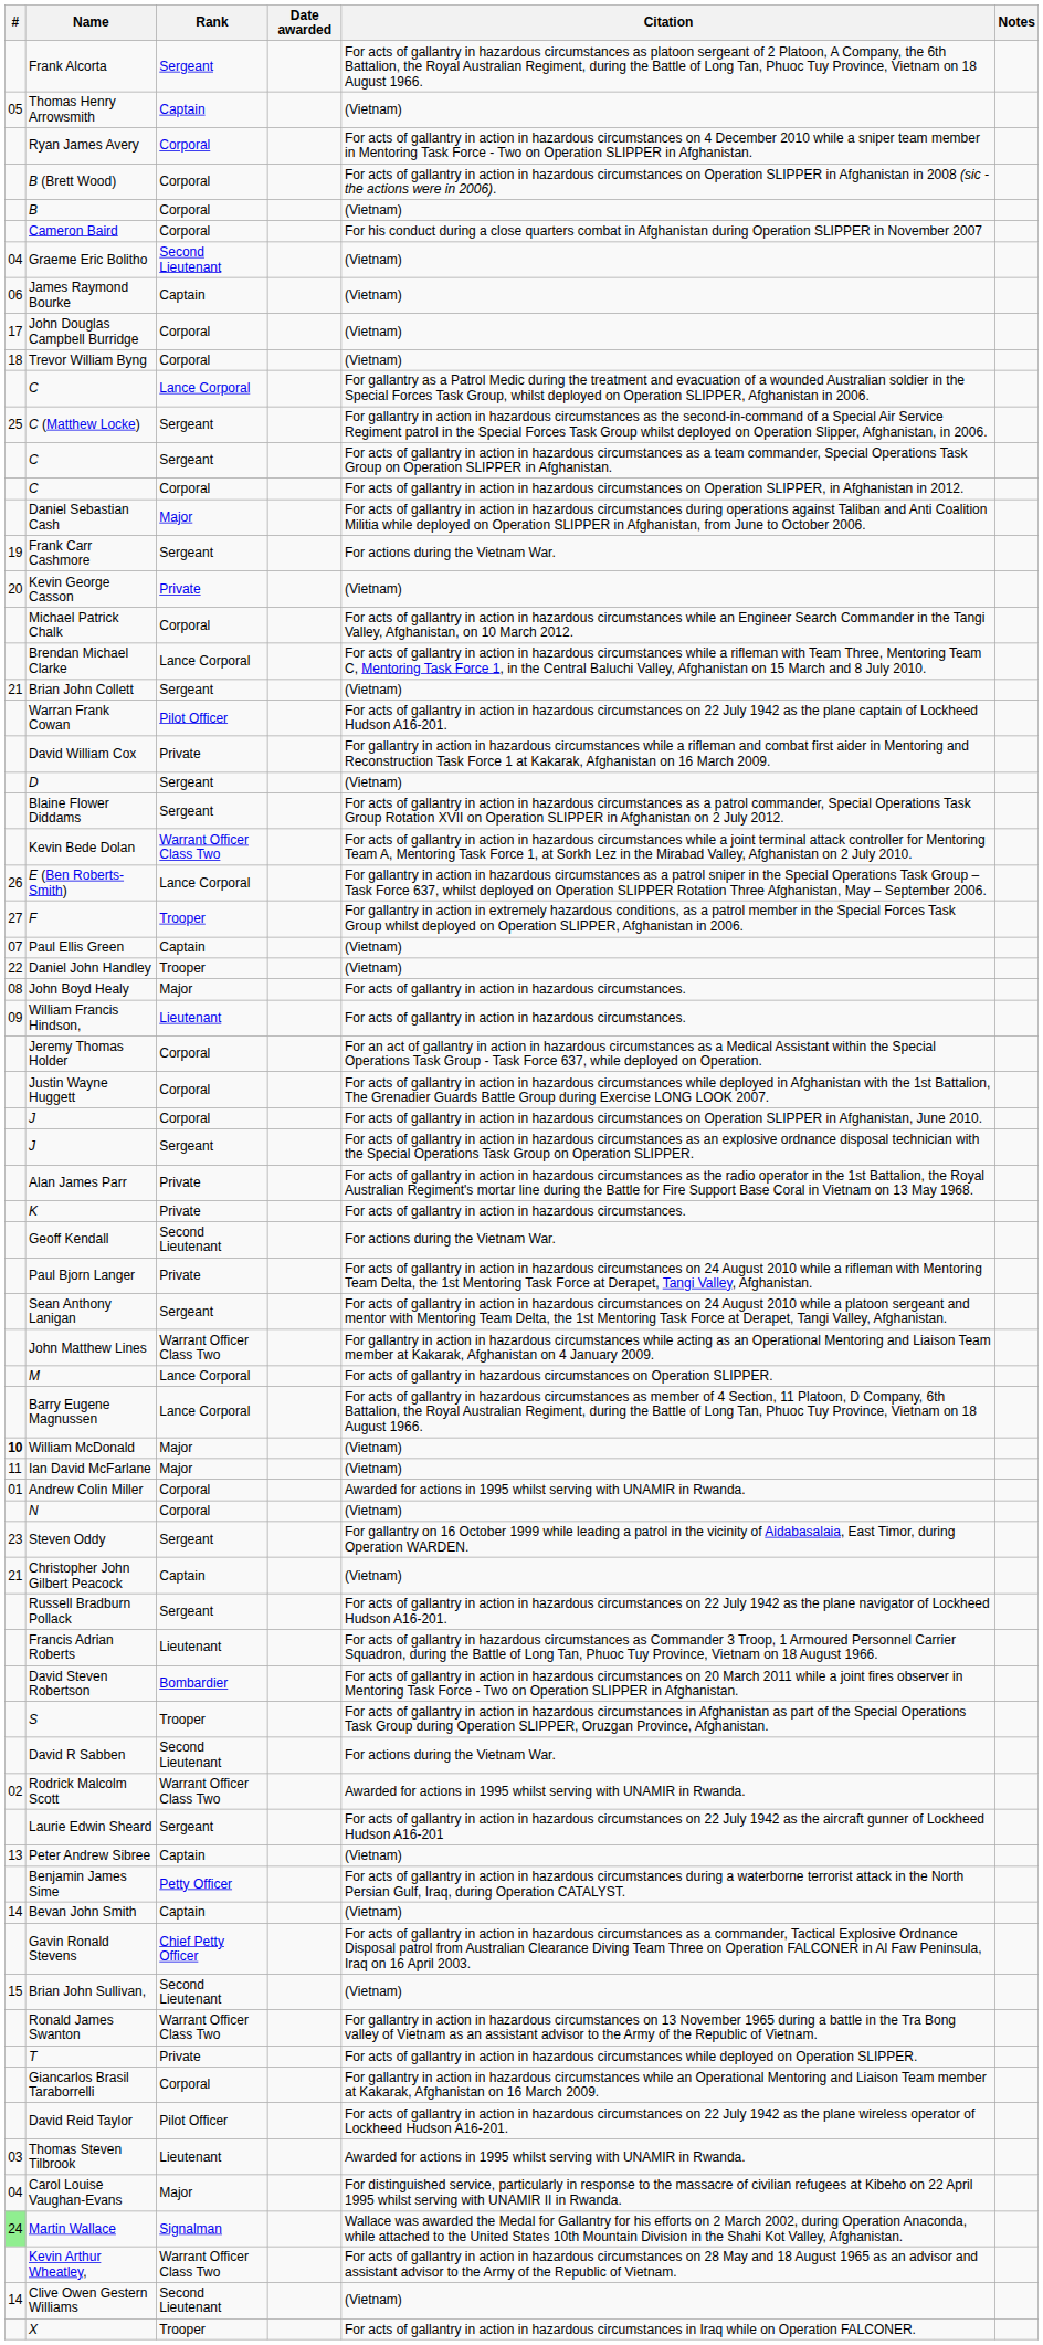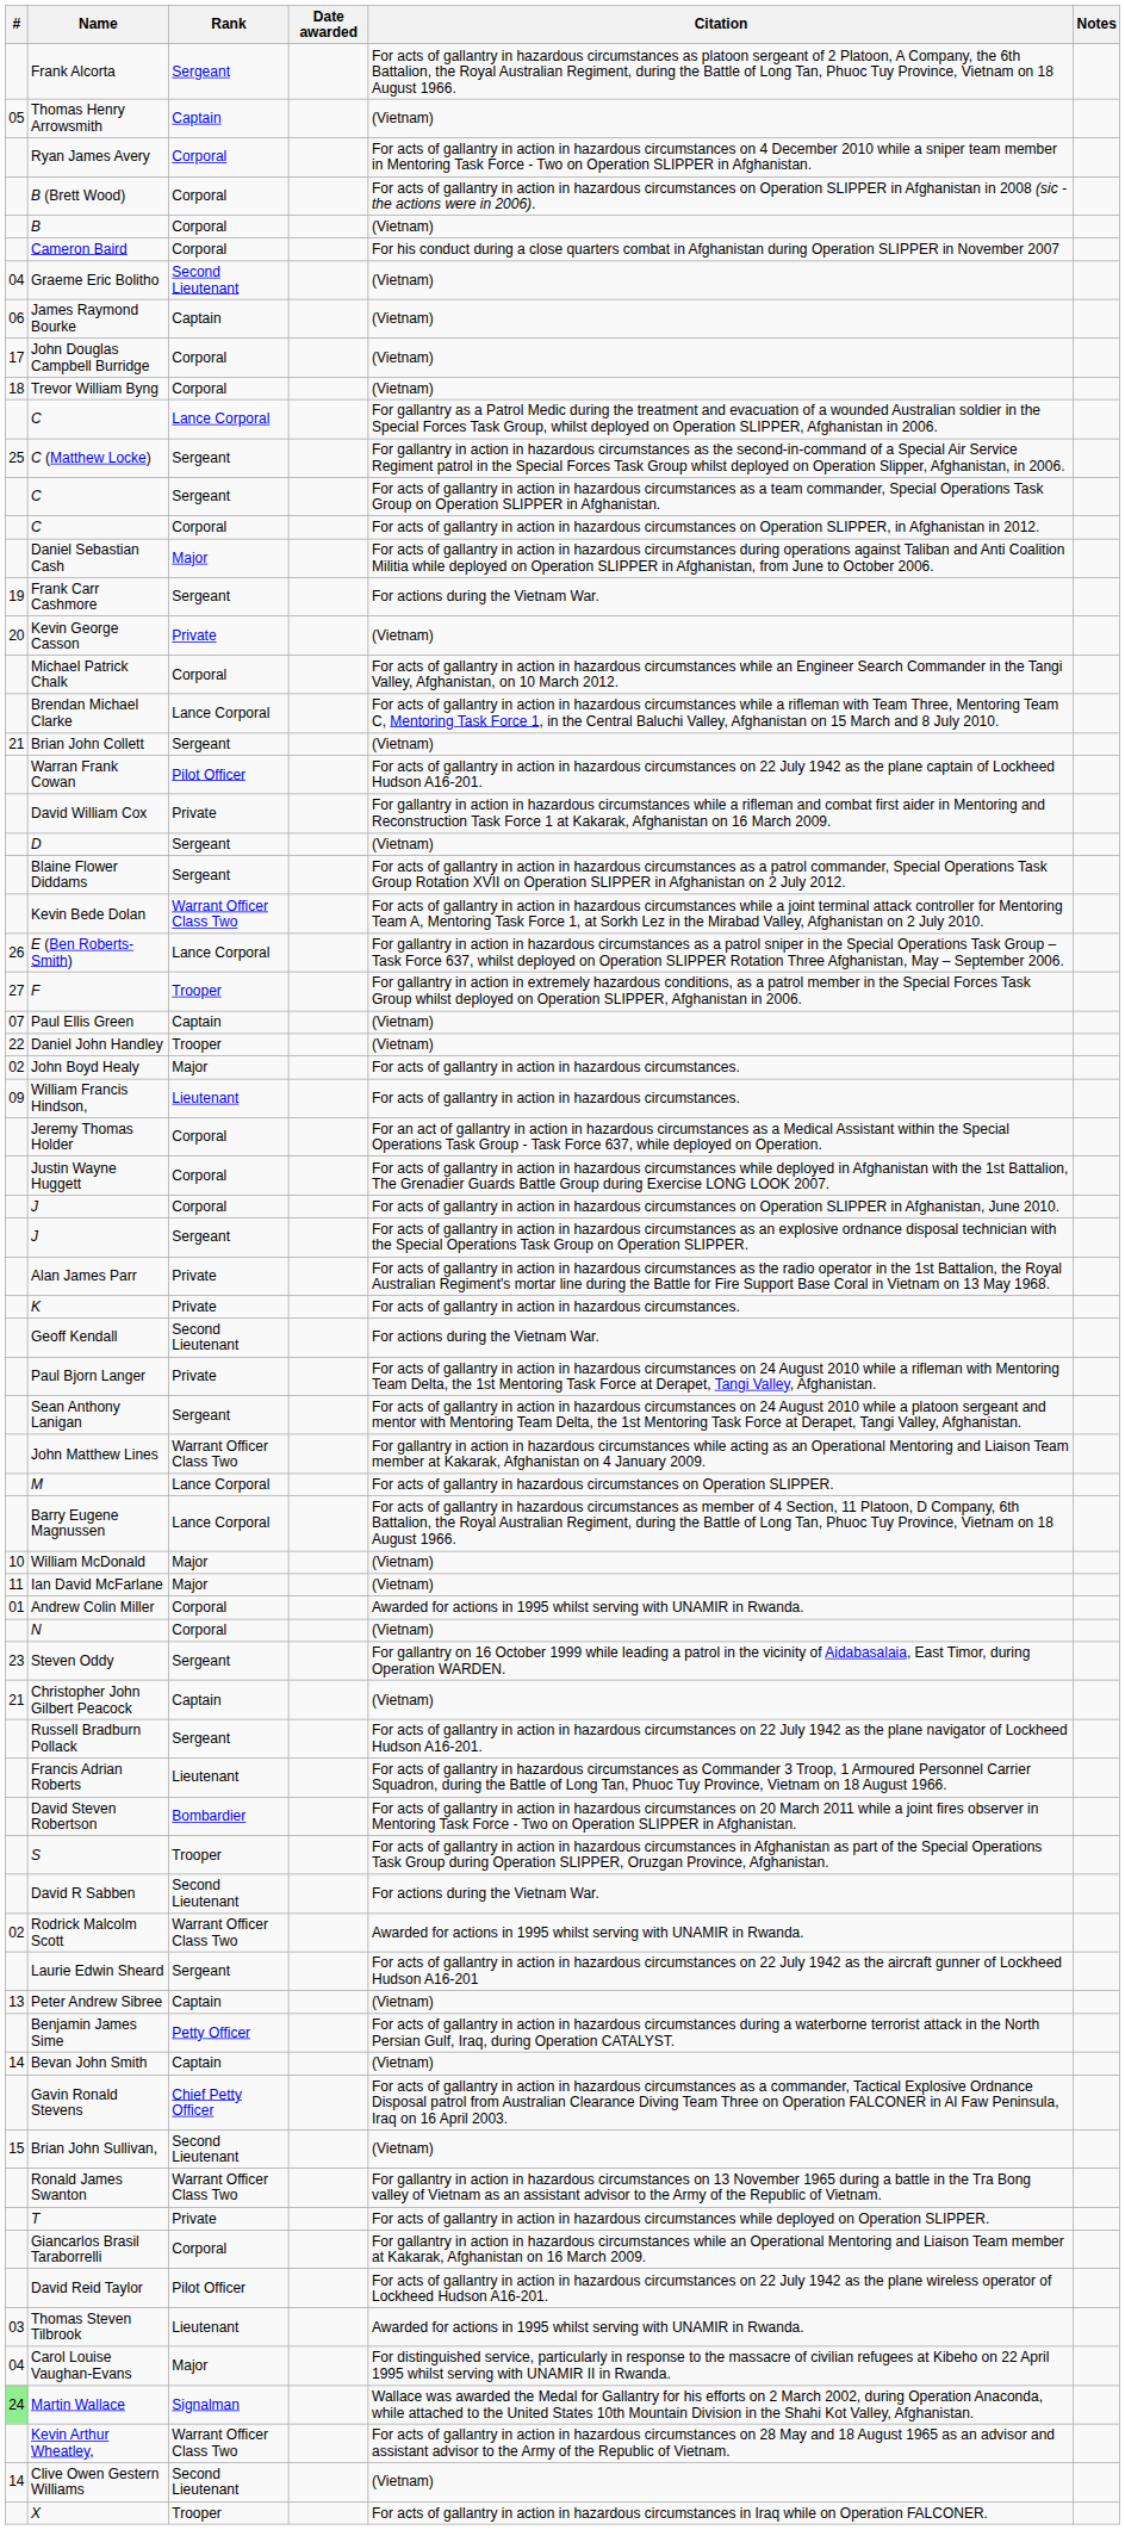John Boyd Healy | #: 08 -> 02
William McDonald | #: bold -> normal
